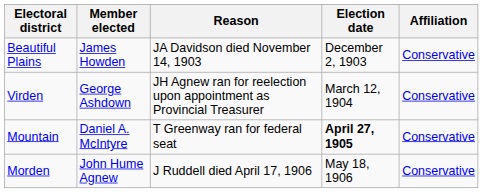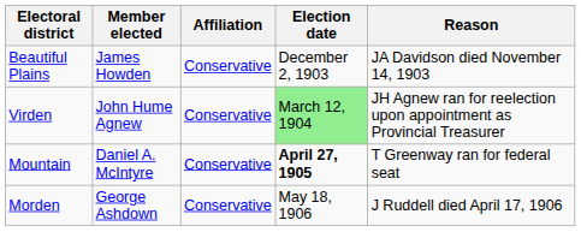columns swapped: Affiliation <-> Reason
Virden | Member elected: George Ashdown -> John Hume Agnew
Virden | Election date: no background -> lightgreen background
Morden | Member elected: John Hume Agnew -> George Ashdown
